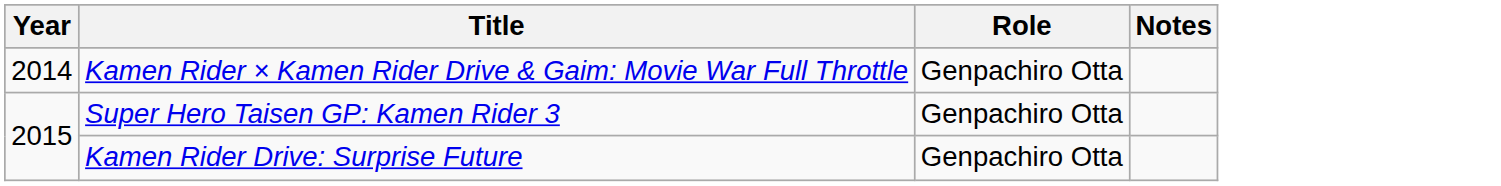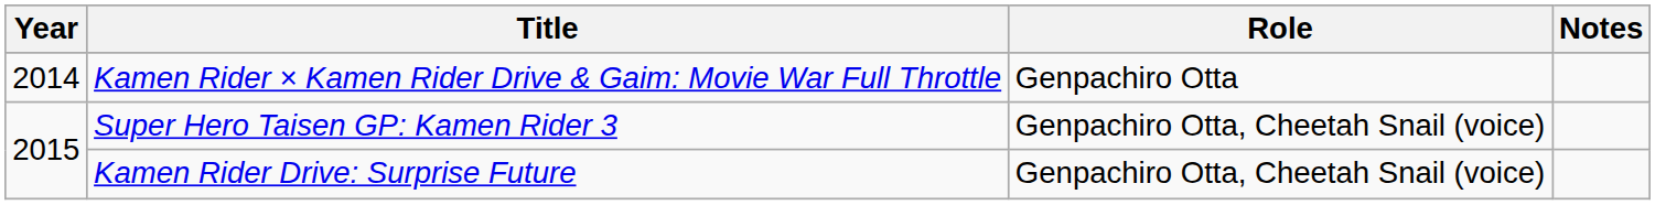Super Hero Taisen GP: Kamen Rider 3 | Role: Genpachiro Otta -> Genpachiro Otta, Cheetah Snail (voice)
Kamen Rider Drive: Surprise Future | Role: Genpachiro Otta -> Genpachiro Otta, Cheetah Snail (voice)
